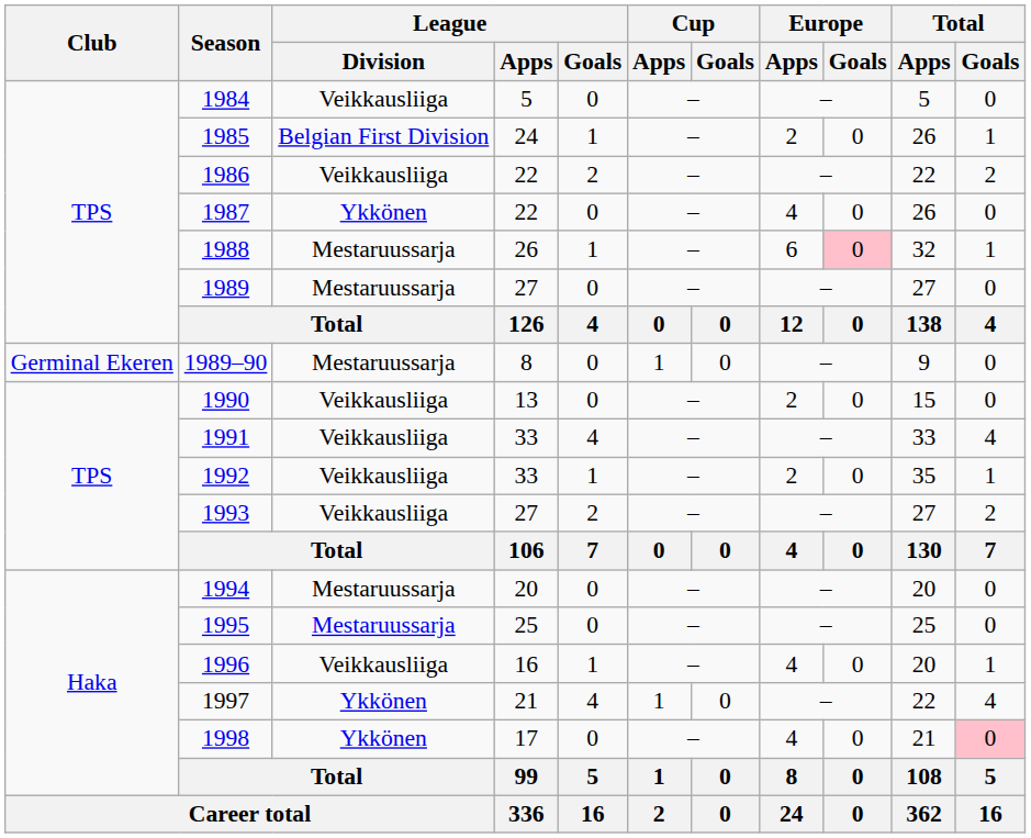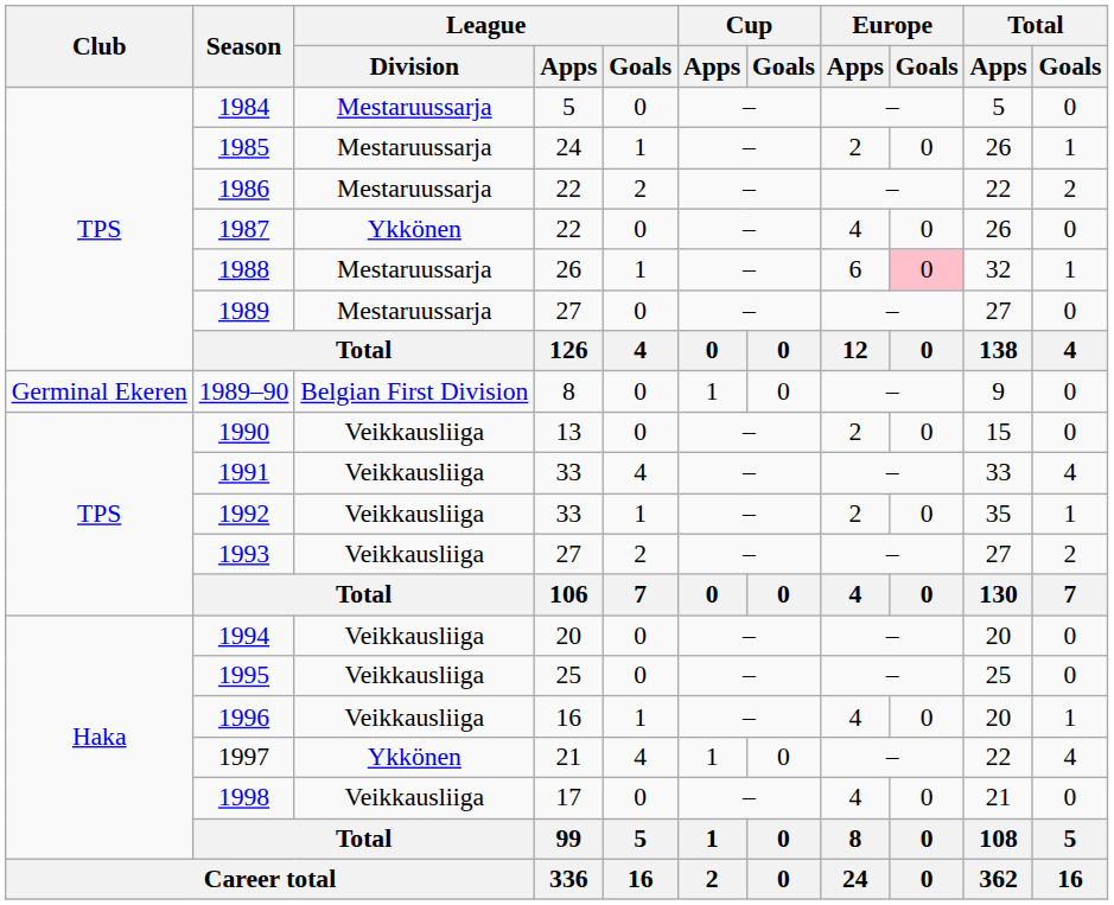1984 | League / Division: Veikkausliiga -> Mestaruussarja
1985 | League / Division: Belgian First Division -> Mestaruussarja
1986 | League / Division: Veikkausliiga -> Mestaruussarja
1989–90 | League / Division: Mestaruussarja -> Belgian First Division
1994 | League / Division: Mestaruussarja -> Veikkausliiga
1995 | League / Division: Mestaruussarja -> Veikkausliiga
1998 | League / Division: Ykkönen -> Veikkausliiga
1998 | Total / Goals: pink background -> no background
